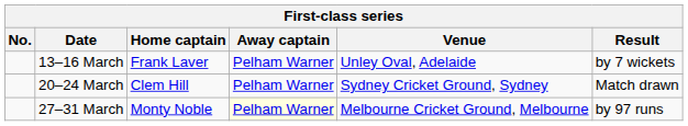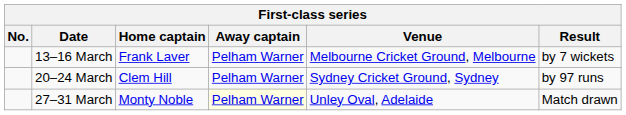13–16 March | Venue: Unley Oval, Adelaide -> Melbourne Cricket Ground, Melbourne
20–24 March | Result: Match drawn -> by 97 runs
27–31 March | Venue: Melbourne Cricket Ground, Melbourne -> Unley Oval, Adelaide
27–31 March | Result: by 97 runs -> Match drawn
